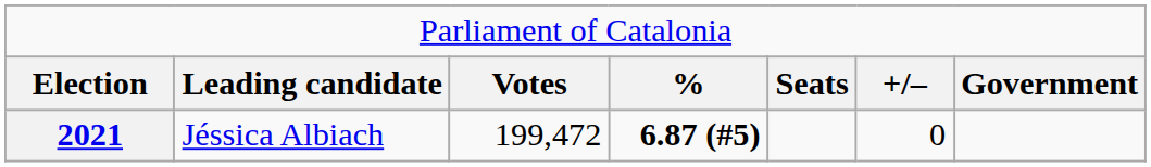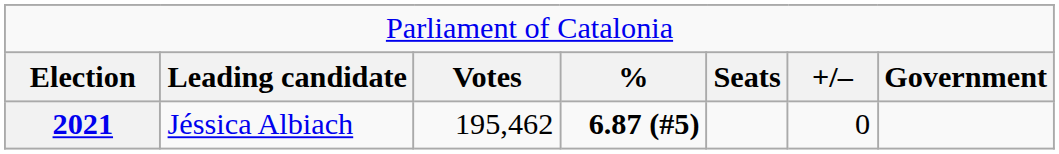2021 | column 3: 199,472 -> 195,462
